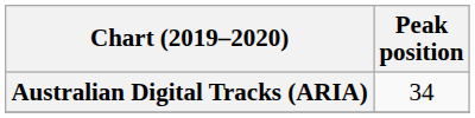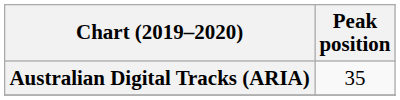Australian Digital Tracks (ARIA) | Peak position: 34 -> 35
